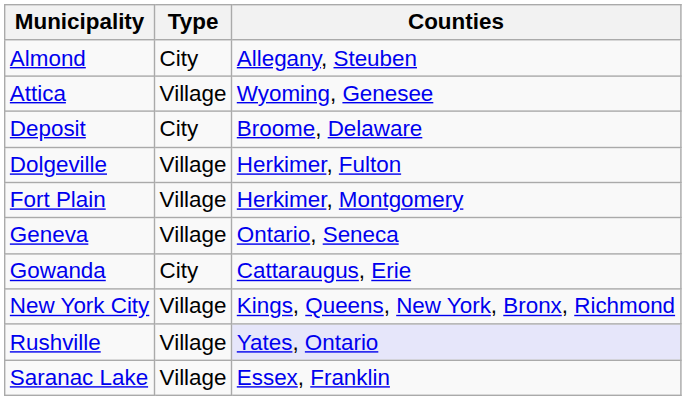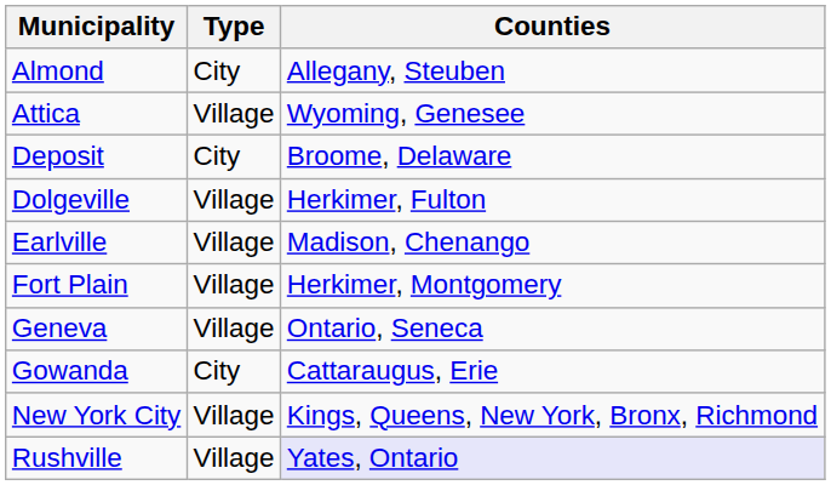+ row: Earlville | Village | Madison, Chenango
- row: Saranac Lake | Village | Essex, Franklin
